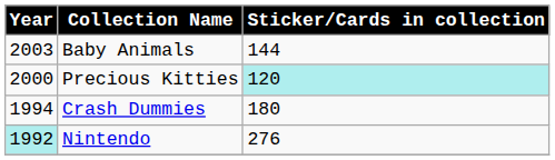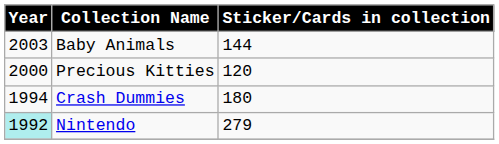Precious Kitties | Sticker/Cards in collection: paleturquoise background -> no background
Nintendo | Sticker/Cards in collection: 276 -> 279
